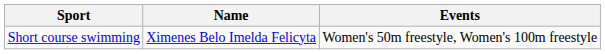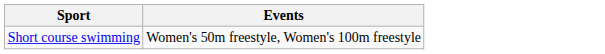- column: Name | Ximenes Belo Imelda Felicyta
